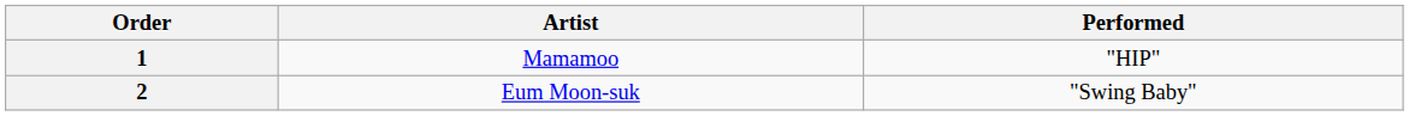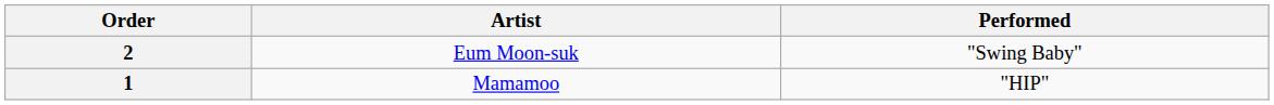rows swapped: 1 <-> 2
